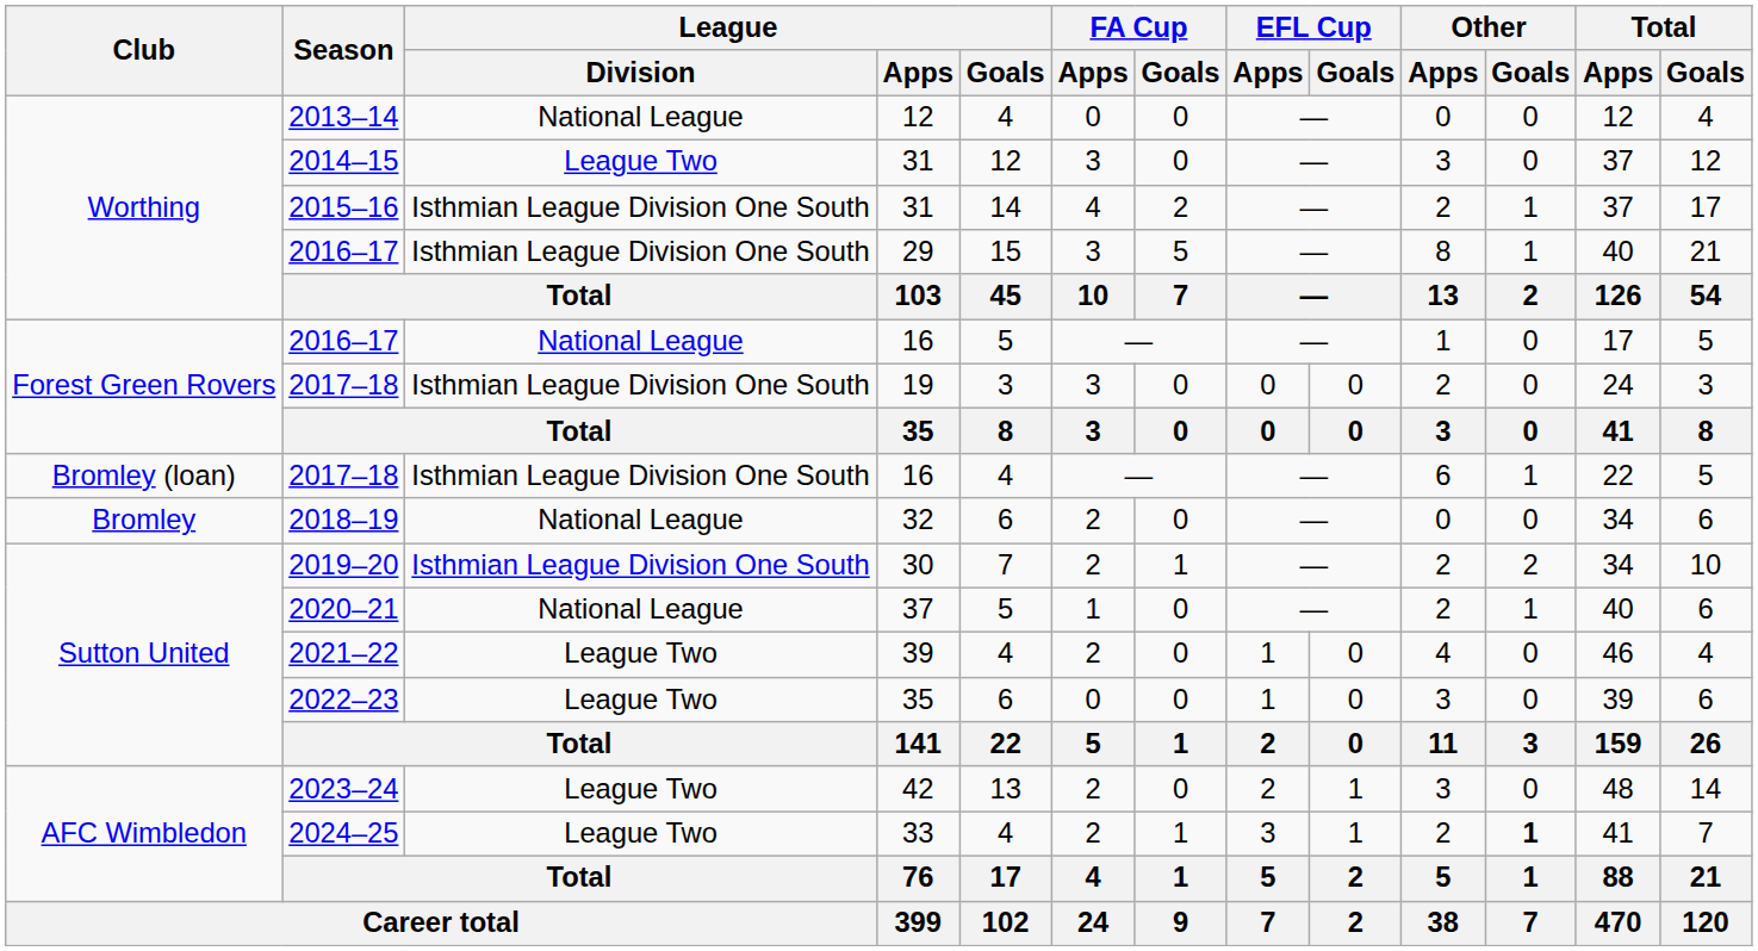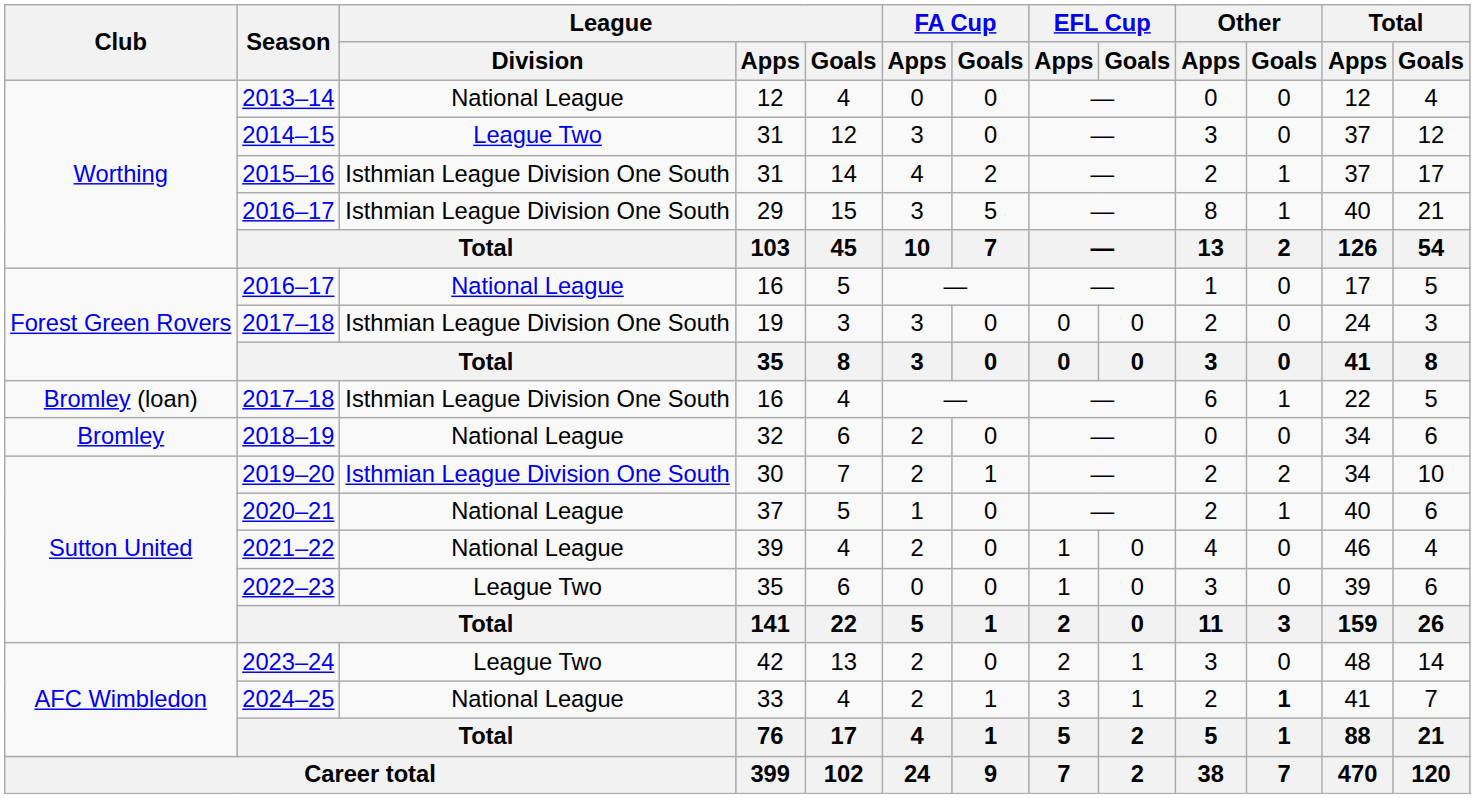2021–22 | League / Division: League Two -> National League
2024–25 | League / Division: League Two -> National League
